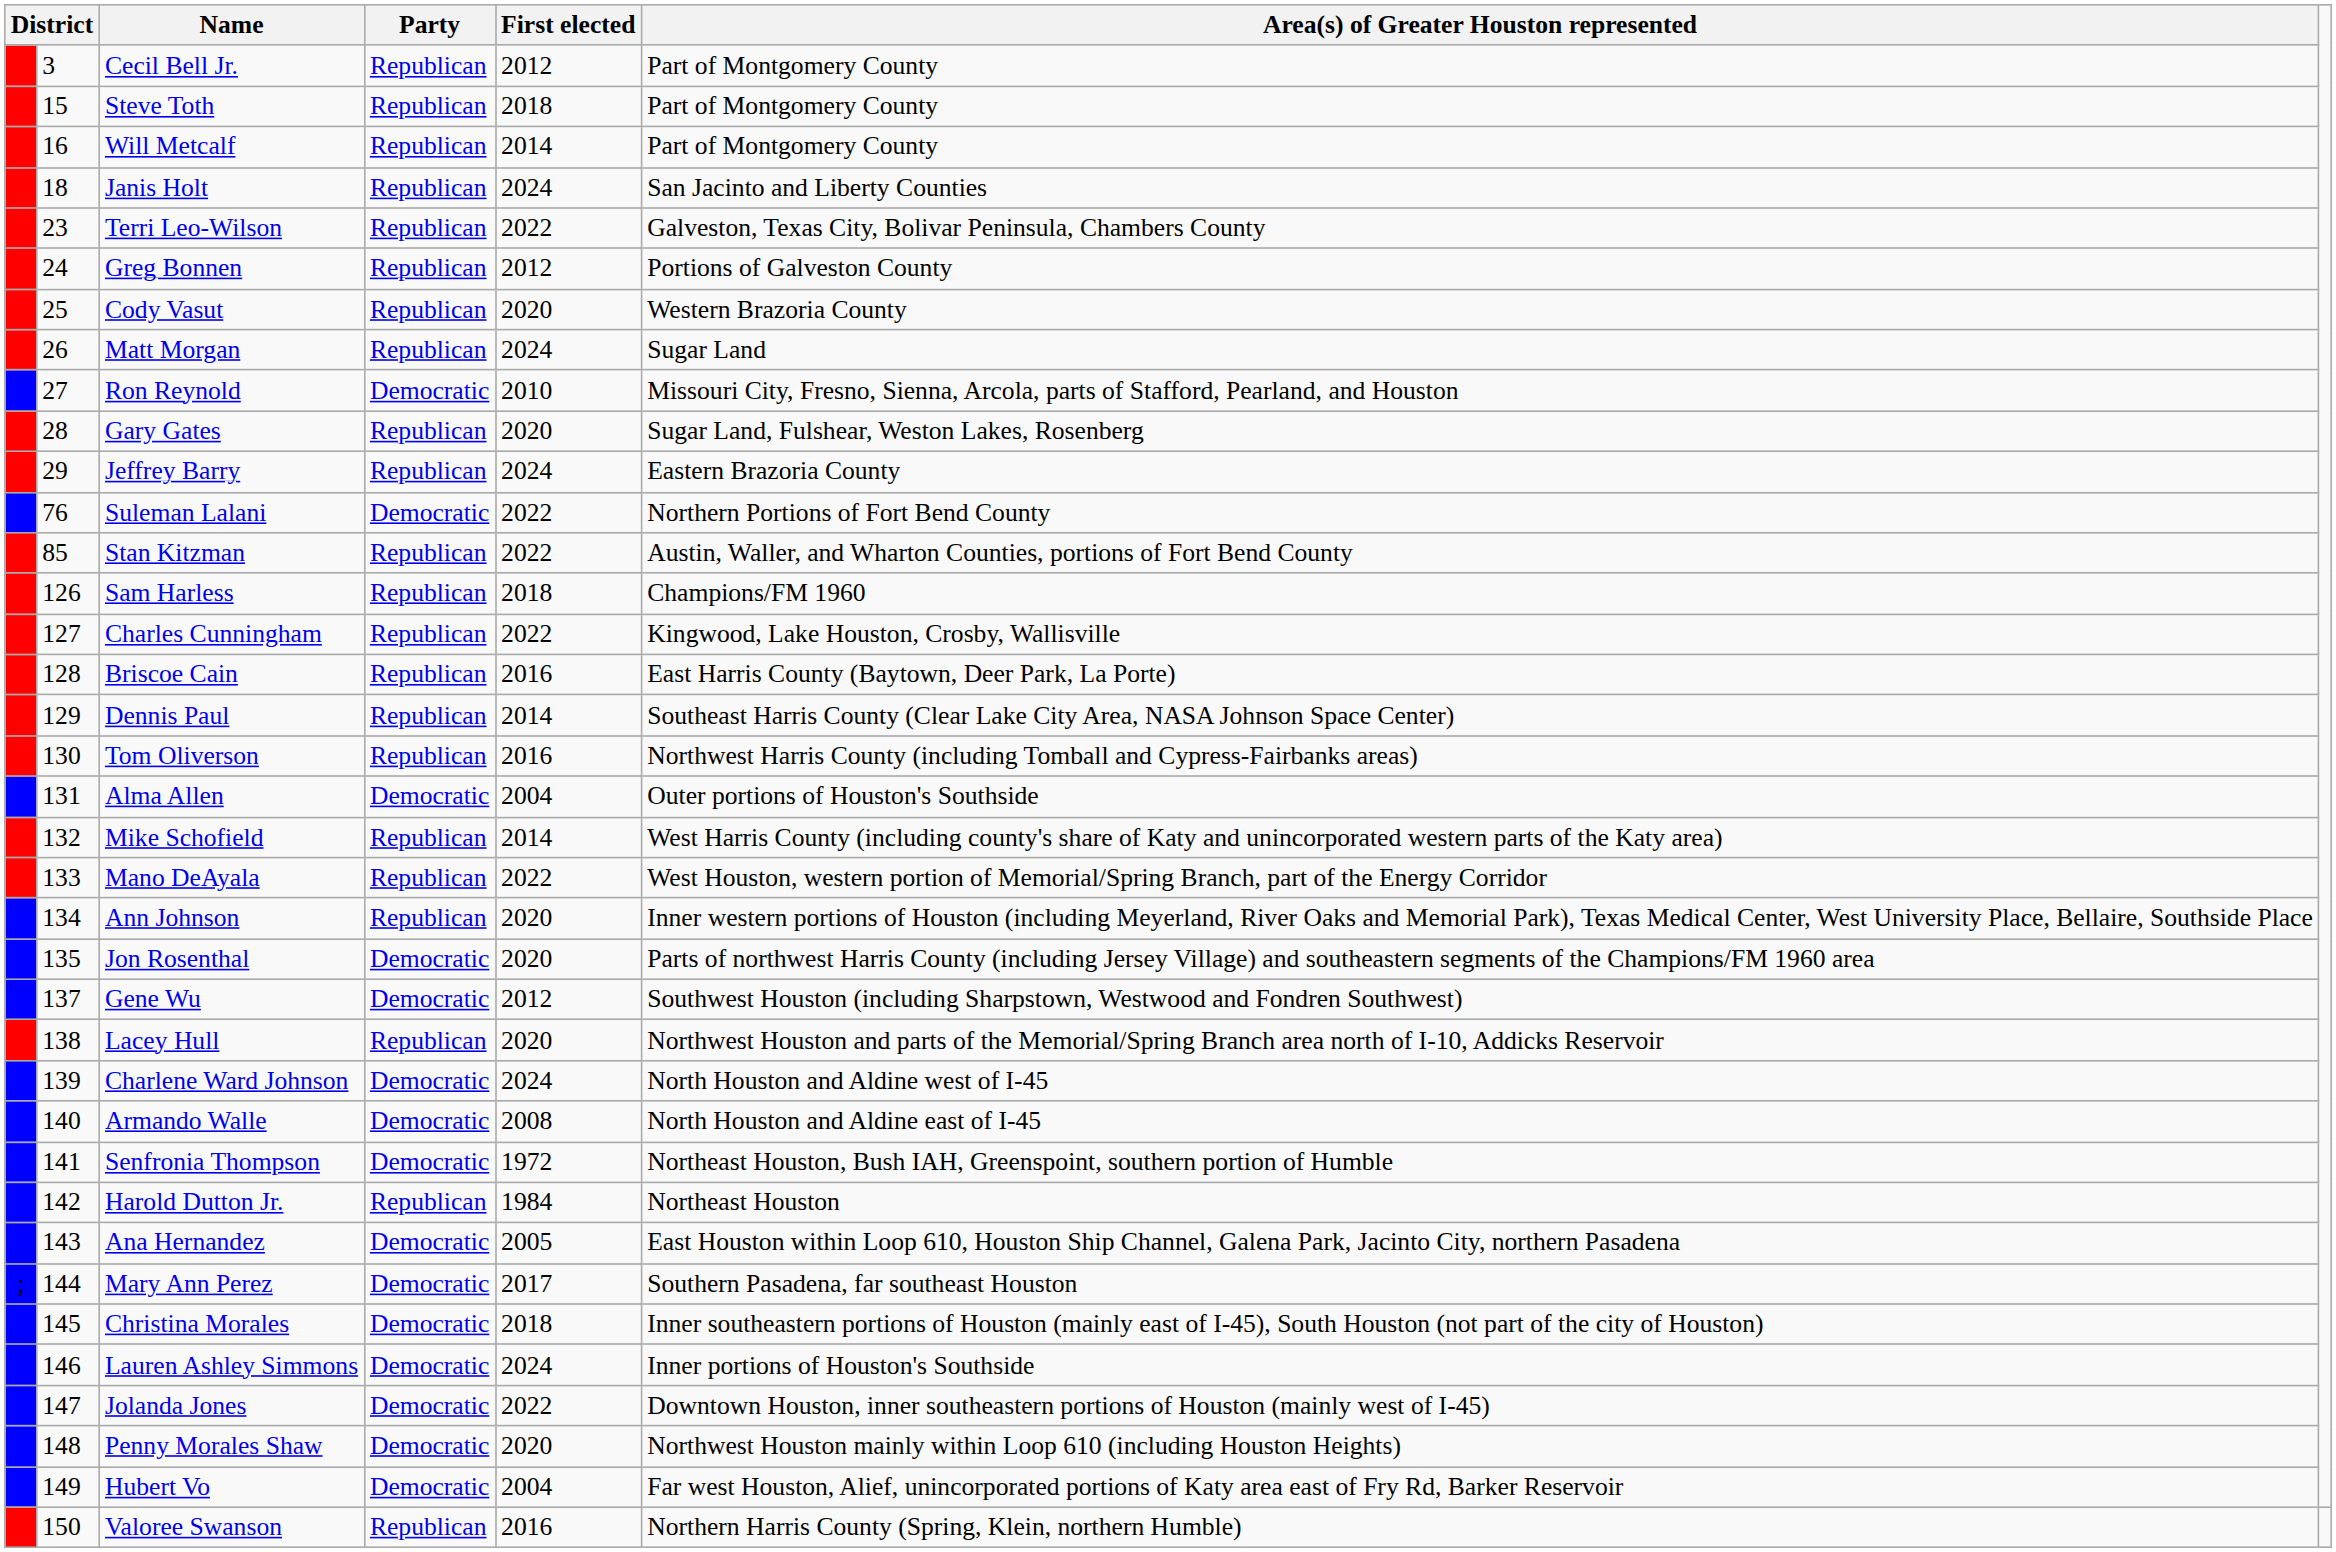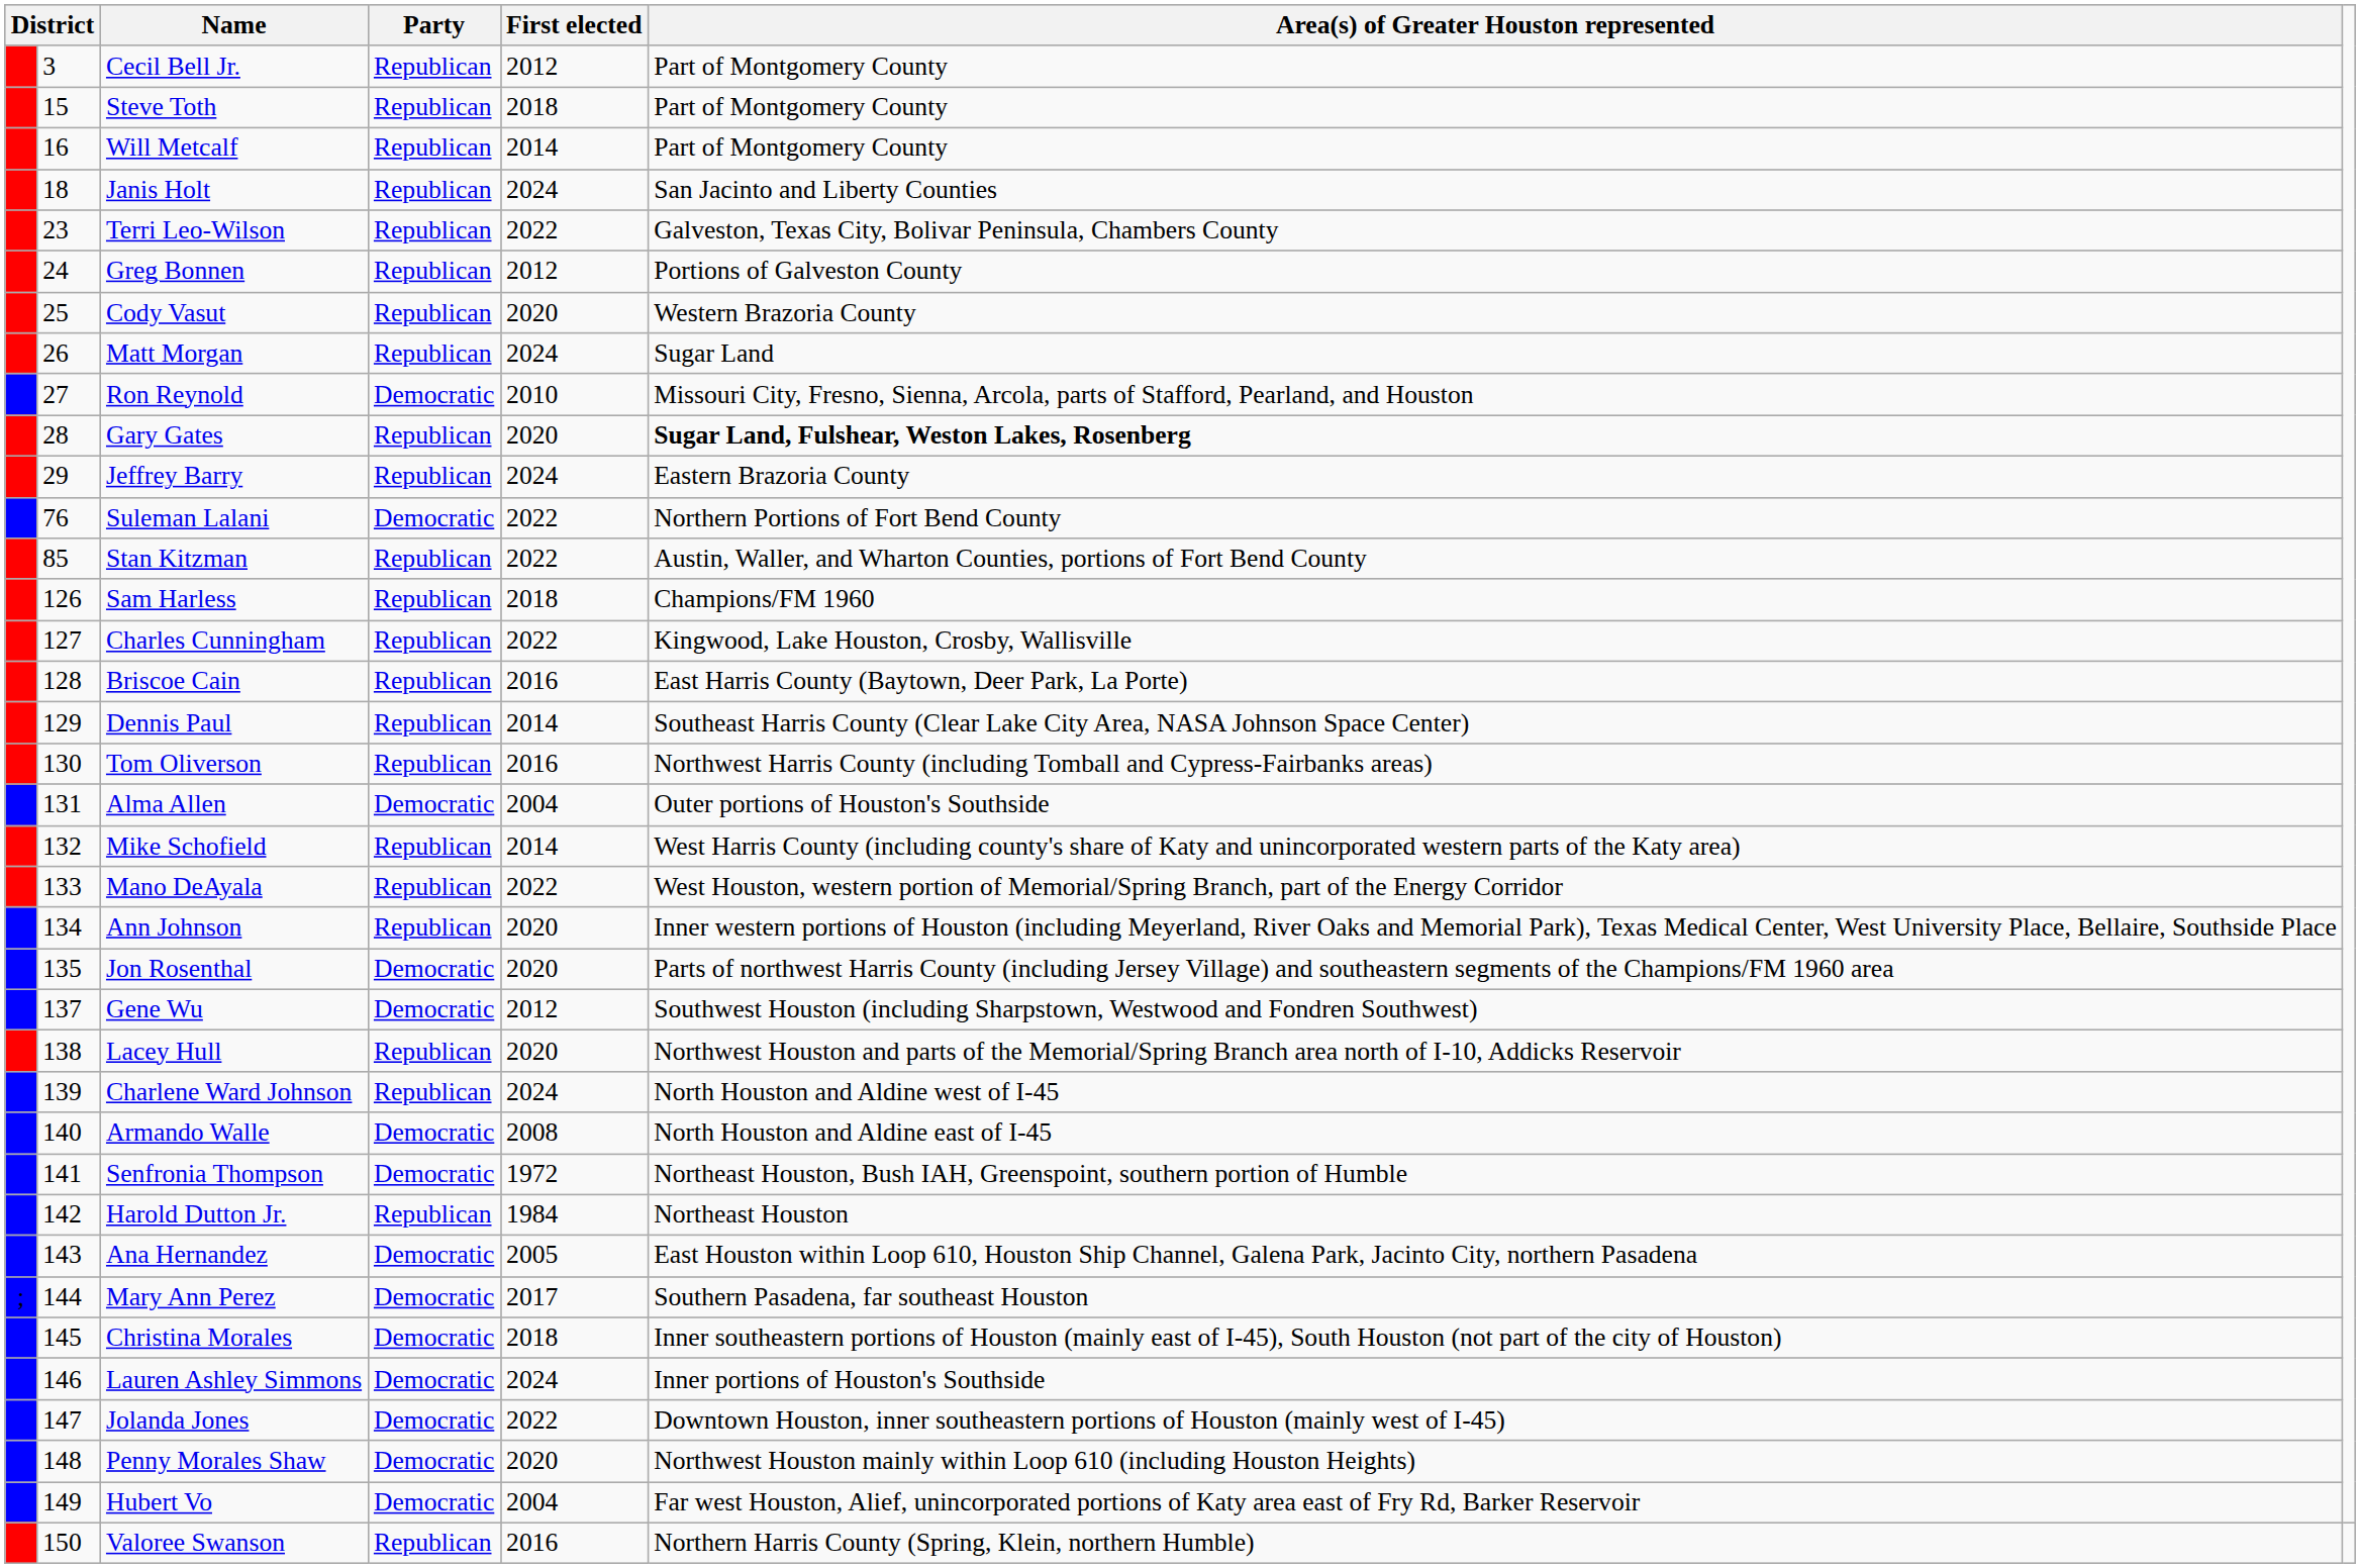Gary Gates | Area(s) of Greater Houston represented: normal -> bold
Charlene Ward Johnson | Party: Democratic -> Republican
